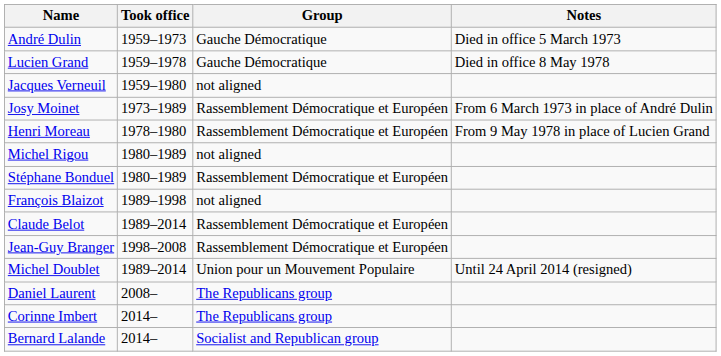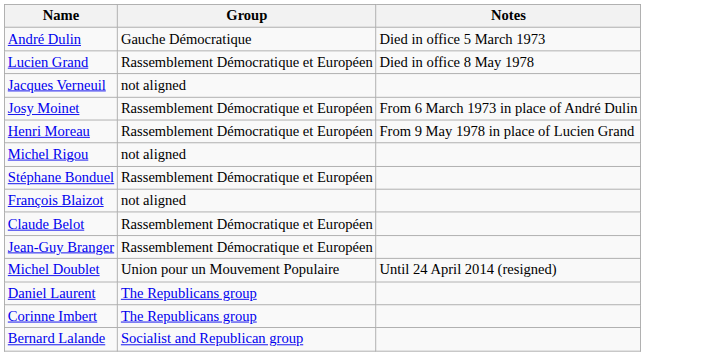- column: Took office | 1959–1973 | 1959–1978 | 1959–1980 | 1973–1989 | 1978–1980 | 1980–1989 | 1980–1989 | 1989–1998 | 1989–2014 | 1998–2008 | 1989–2014 | 2008– | 2014– | 2014–
Lucien Grand | Group: Gauche Démocratique -> Rassemblement Démocratique et Européen
